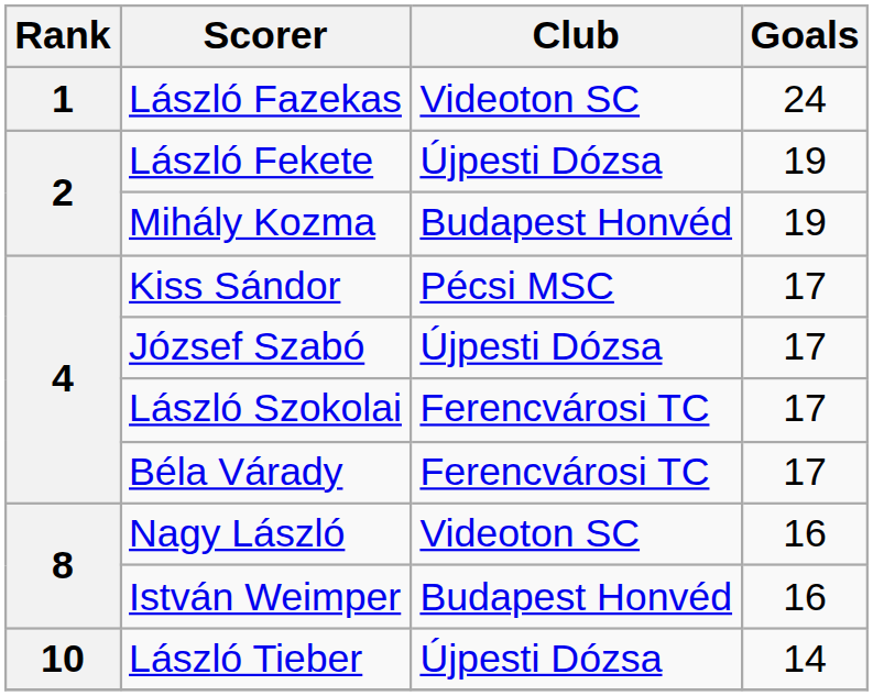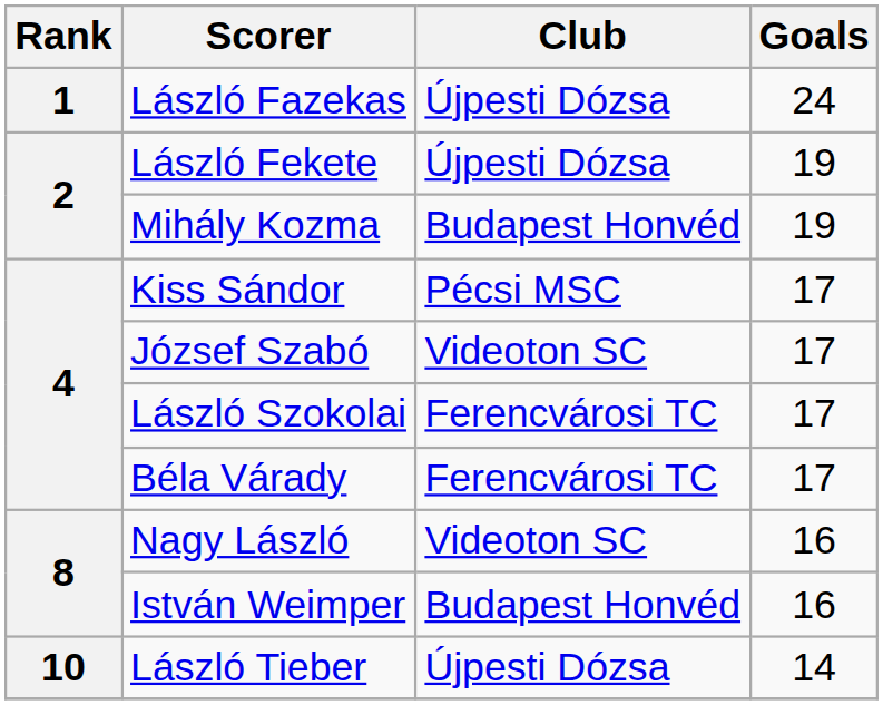László Fazekas | Club: Videoton SC -> Újpesti Dózsa
József Szabó | Club: Újpesti Dózsa -> Videoton SC
